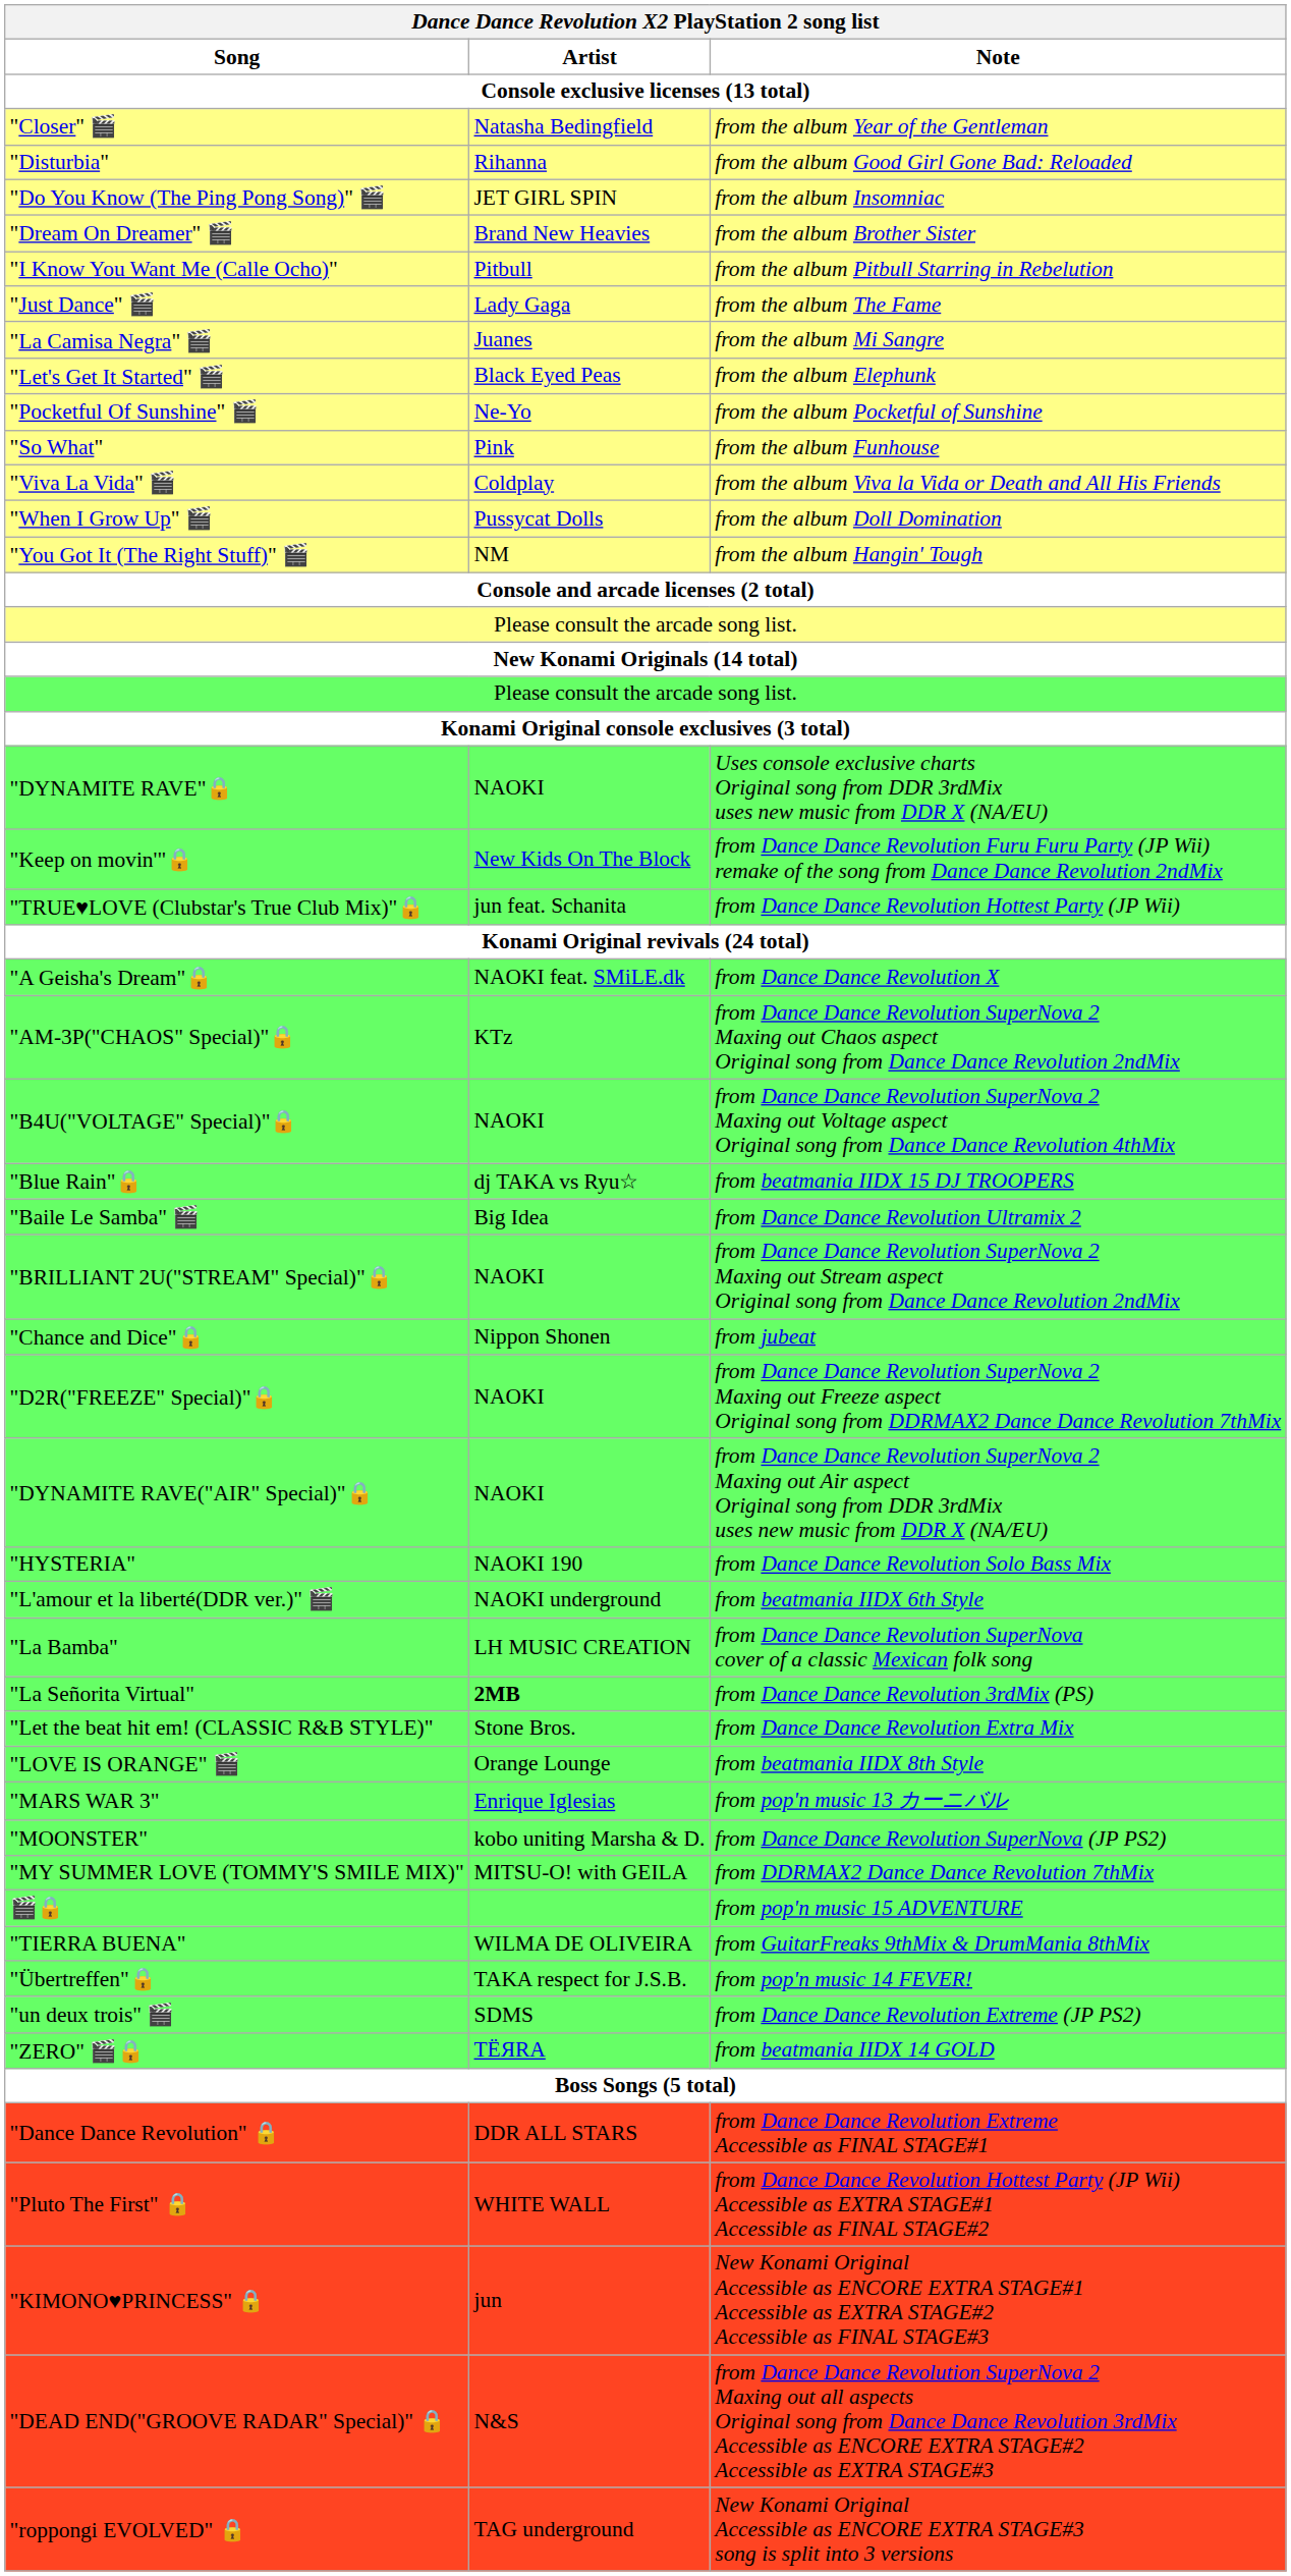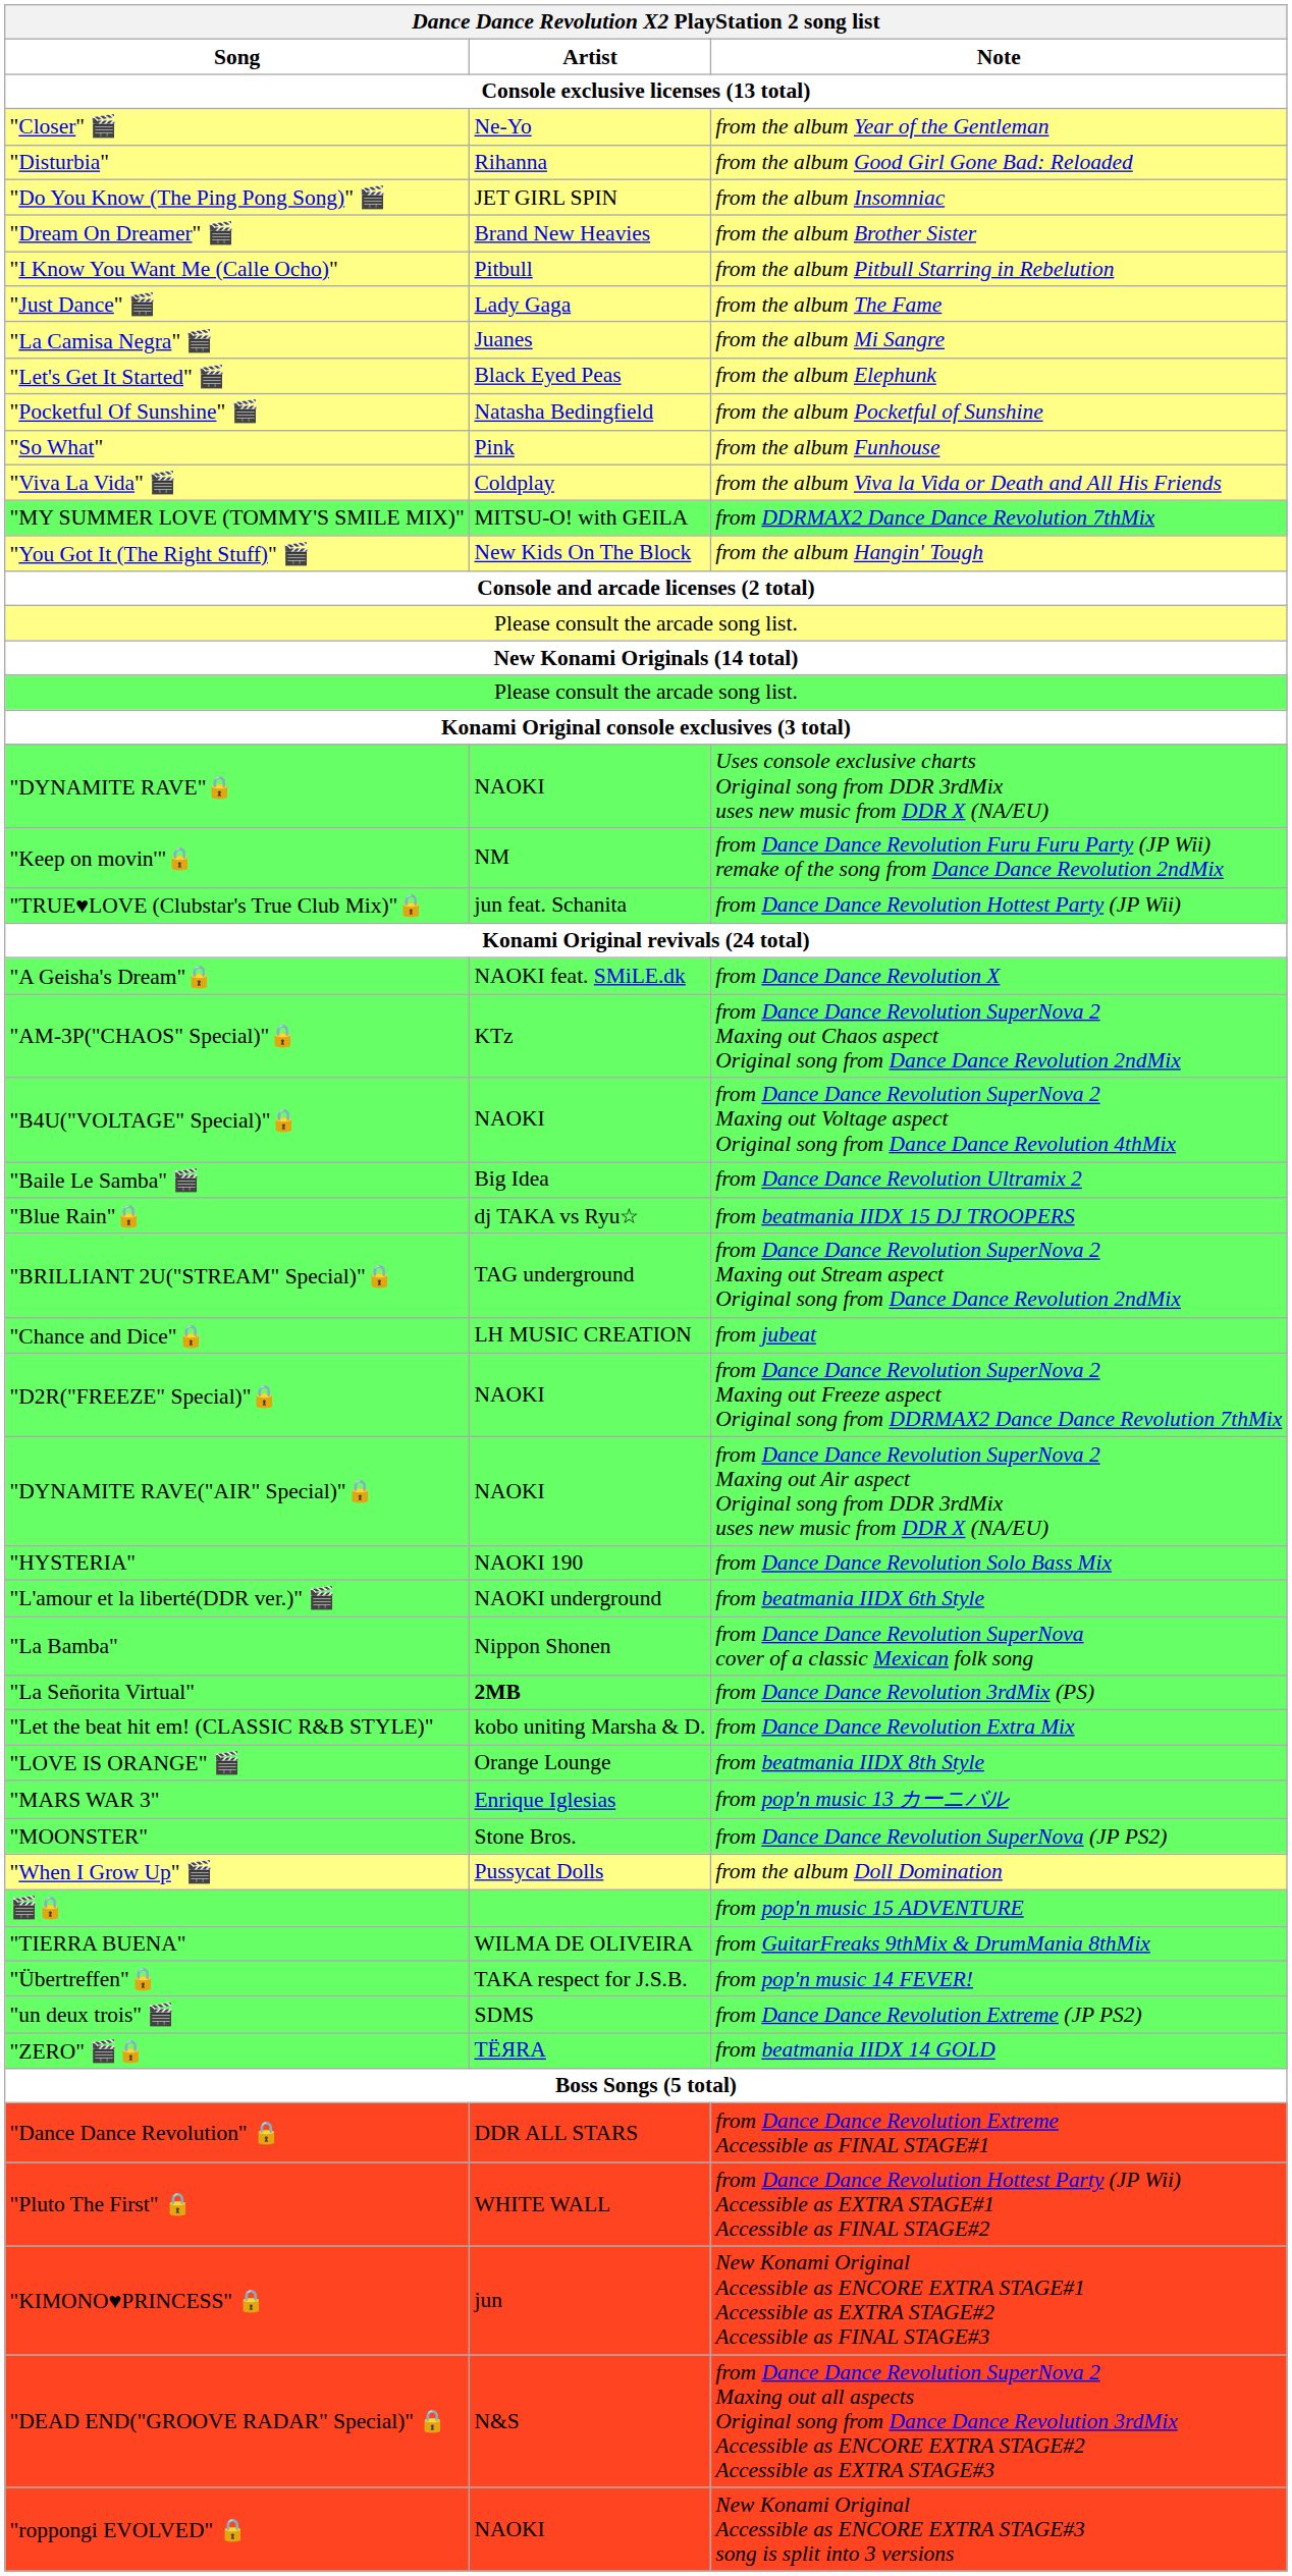"Closer" 🎬 | Artist: Natasha Bedingfield -> Ne-Yo
"Pocketful Of Sunshine" 🎬 | Artist: Ne-Yo -> Natasha Bedingfield
rows swapped: "When I Grow Up" 🎬 <-> "MY SUMMER LOVE (TOMMY'S SMILE MIX)"
"You Got It (The Right Stuff)" 🎬 | Artist: NM -> New Kids On The Block
"Keep on movin'"🔒 | Artist: New Kids On The Block -> NM
rows swapped: "Baile Le Samba" 🎬 <-> "Blue Rain"🔒
"BRILLIANT 2U("STREAM" Special)"🔒 | Artist: NAOKI -> TAG underground
"Chance and Dice"🔒 | Artist: Nippon Shonen -> LH MUSIC CREATION
"La Bamba" | Artist: LH MUSIC CREATION -> Nippon Shonen
"Let the beat hit em! (CLASSIC R&B STYLE)" | Artist: Stone Bros. -> kobo uniting Marsha & D.
"MOONSTER" | Artist: kobo uniting Marsha & D. -> Stone Bros.
"roppongi EVOLVED" 🔒 | Artist: TAG underground -> NAOKI
